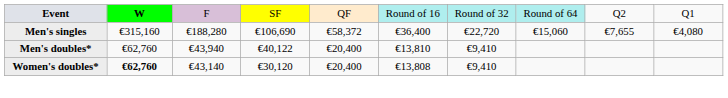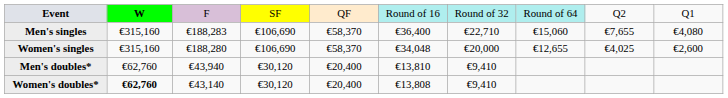Men's singles | column 3: €188,280 -> €188,283
Men's singles | column 5: €58,372 -> €58,370
Men's singles | column 7: €22,720 -> €22,710
+ row: Women's singles | €315,160 | €188,280 | €106,690 | €58,370 | €34,048 | €20,000 | €12,655 | €4,025 | €2,600
Men's doubles* | column 4: €40,122 -> €30,120
